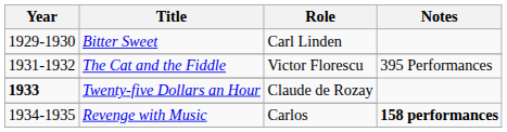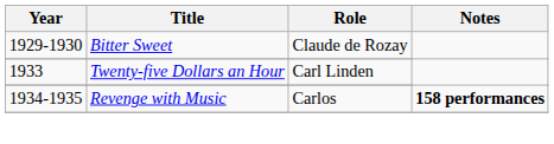Bitter Sweet | Role: Carl Linden -> Claude de Rozay
- row: 1931-1932 | The Cat and the Fiddle | Victor Florescu | 395 Performances
Twenty-five Dollars an Hour | Year: bold -> normal
Twenty-five Dollars an Hour | Role: Claude de Rozay -> Carl Linden
